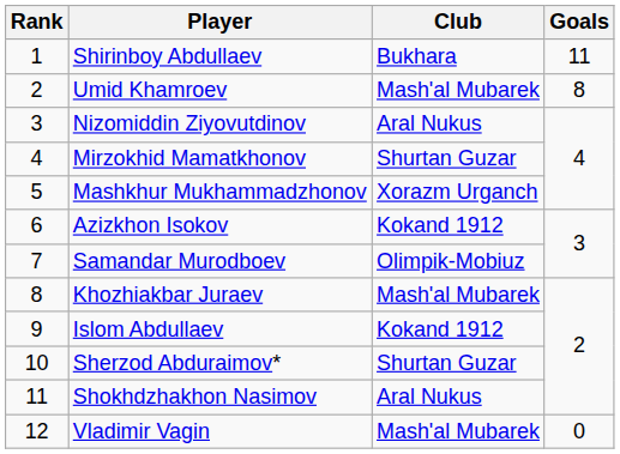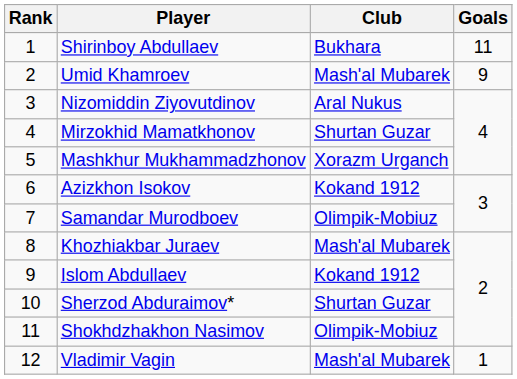Umid Khamroev | Goals: 8 -> 9
Shokhdzhakhon Nasimov | Club: Aral Nukus -> Olimpik-Mobiuz
Vladimir Vagin | Goals: 0 -> 1
